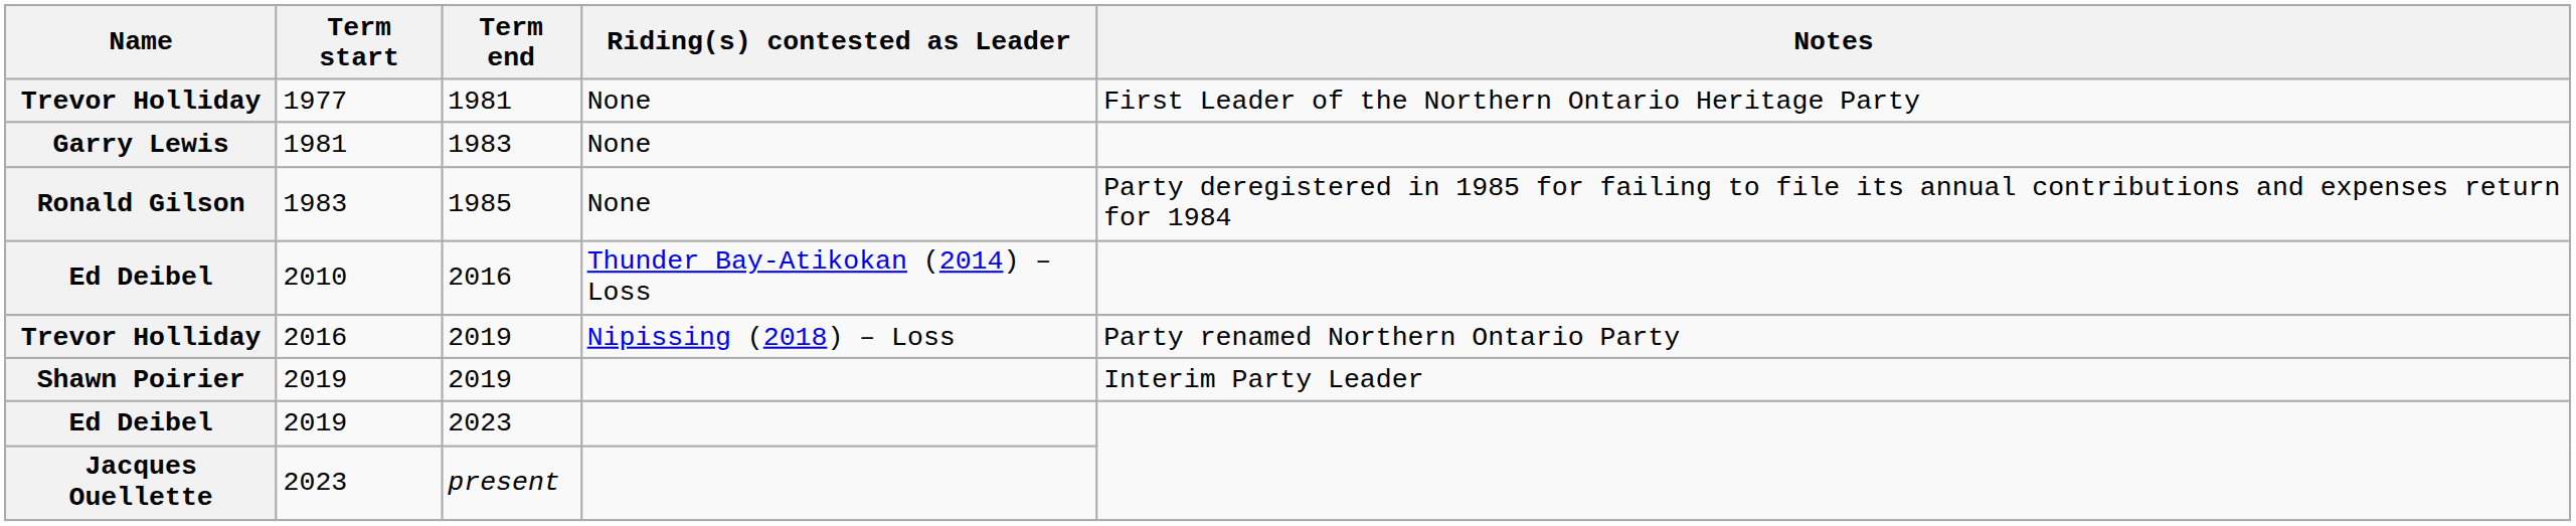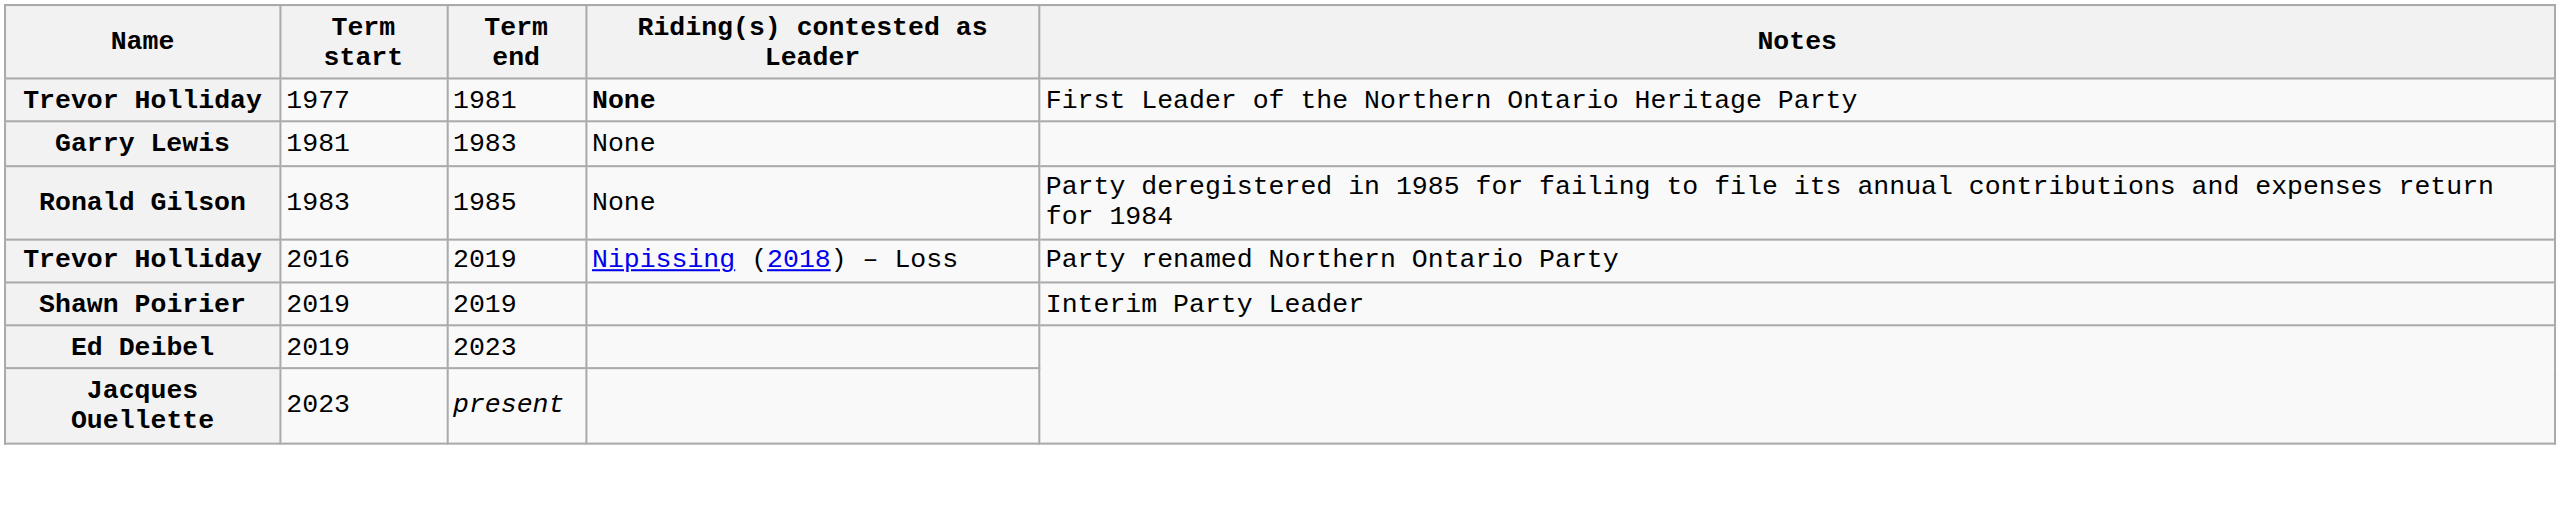1977 | Riding(s) contested as Leader: normal -> bold
- row: Ed Deibel | 2010 | 2016 | Thunder Bay-Atikokan (2014) – Loss
